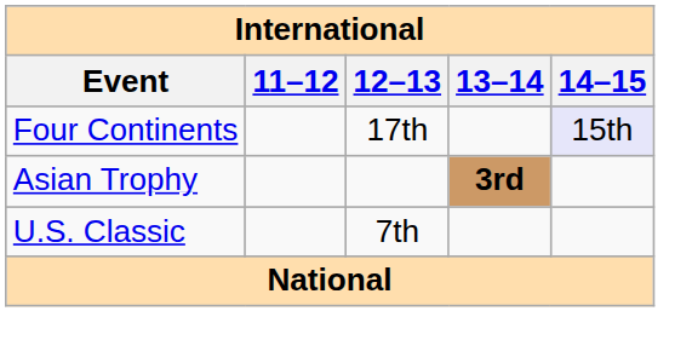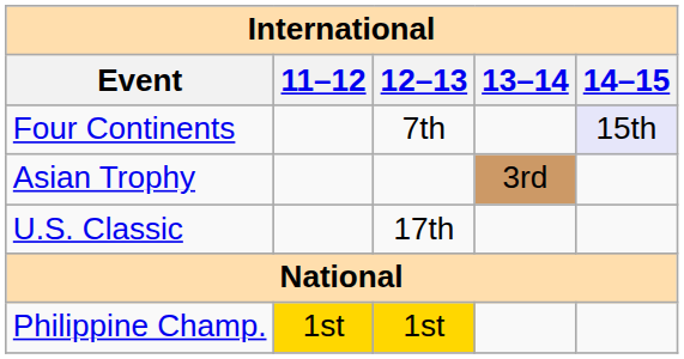Four Continents | 12–13: 17th -> 7th
Asian Trophy | 13–14: bold -> normal
U.S. Classic | 12–13: 7th -> 17th
+ row: Philippine Champ. | 1st | 1st
